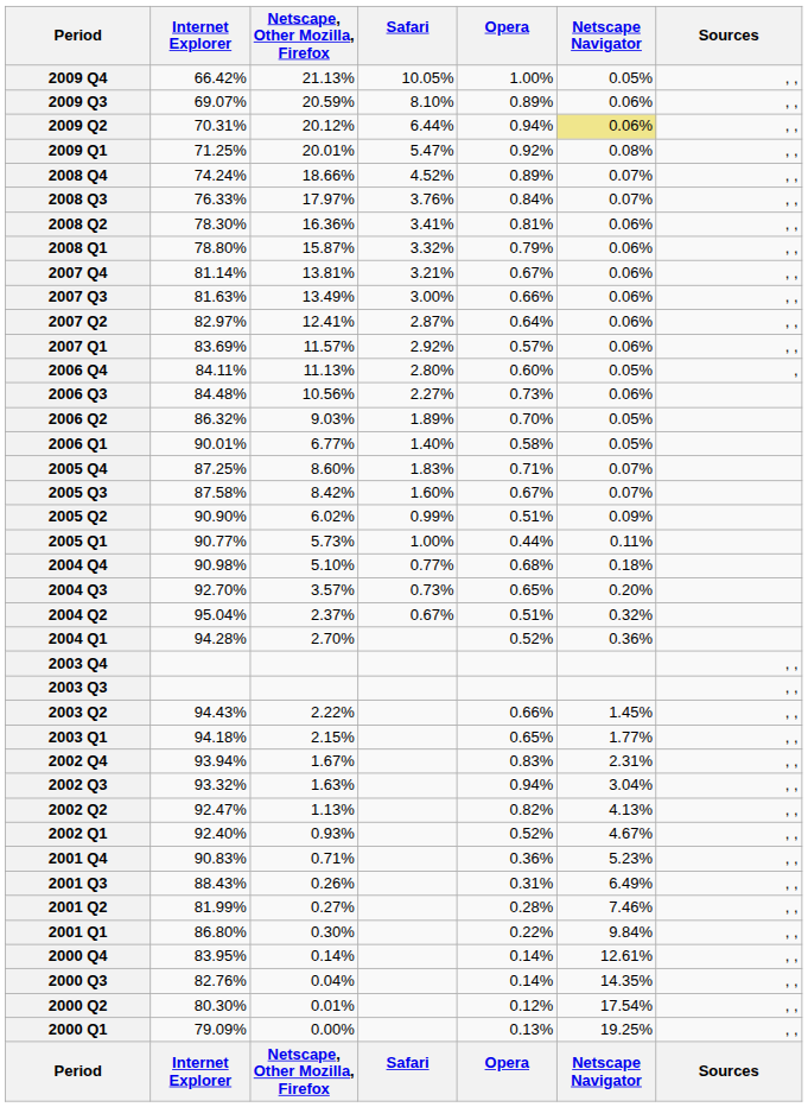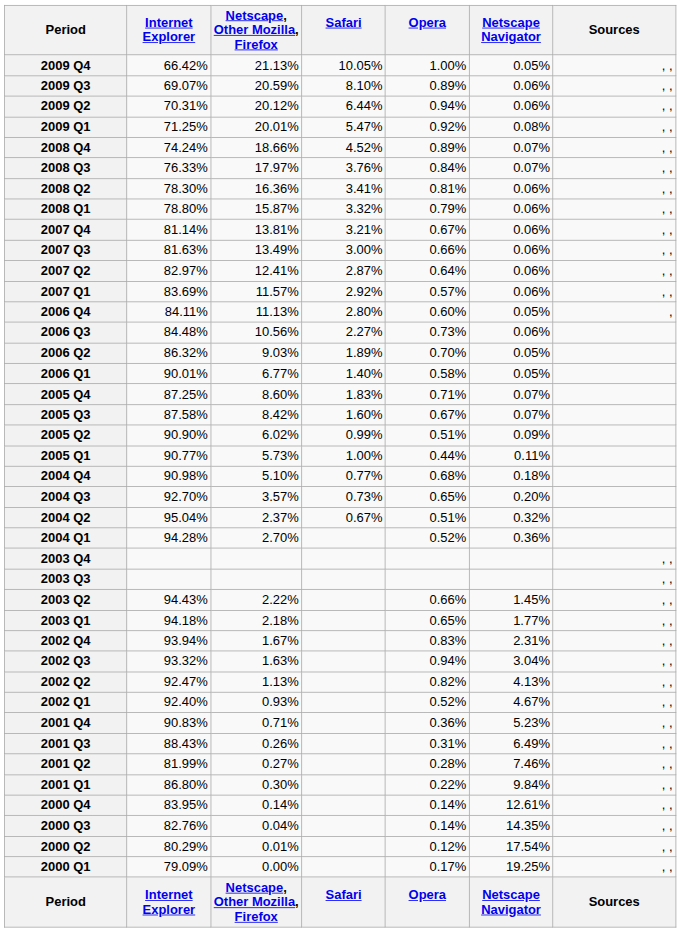2009 Q2 | Netscape Navigator: khaki background -> no background
2003 Q1 | Netscape, Other Mozilla, Firefox: 2.15% -> 2.18%
2000 Q2 | Internet Explorer: 80.30% -> 80.29%
2000 Q1 | Opera: 0.13% -> 0.17%
